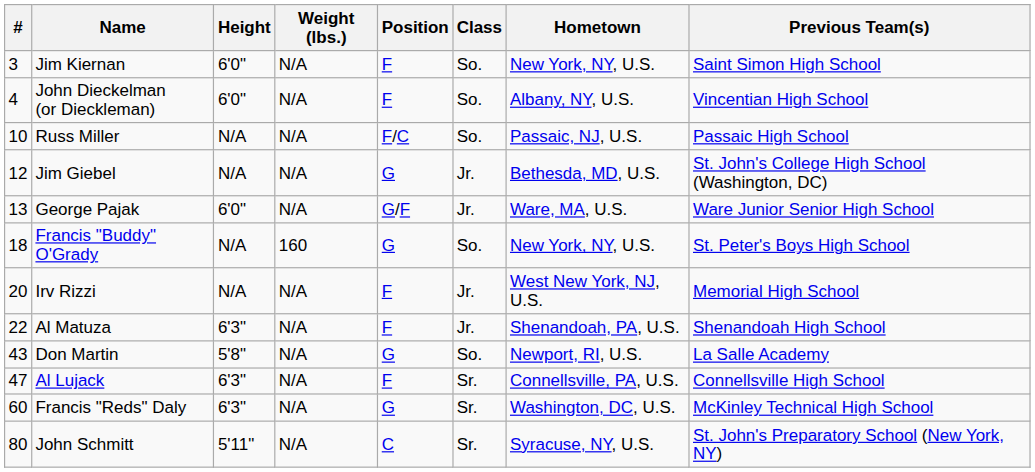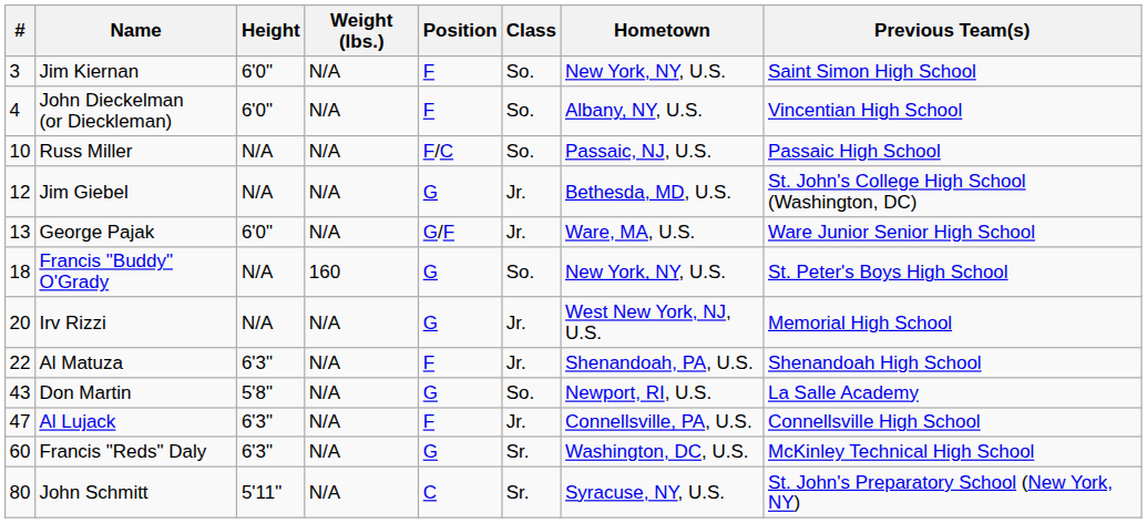Irv Rizzi | Position: F -> G
Al Lujack | Class: Sr. -> Jr.
